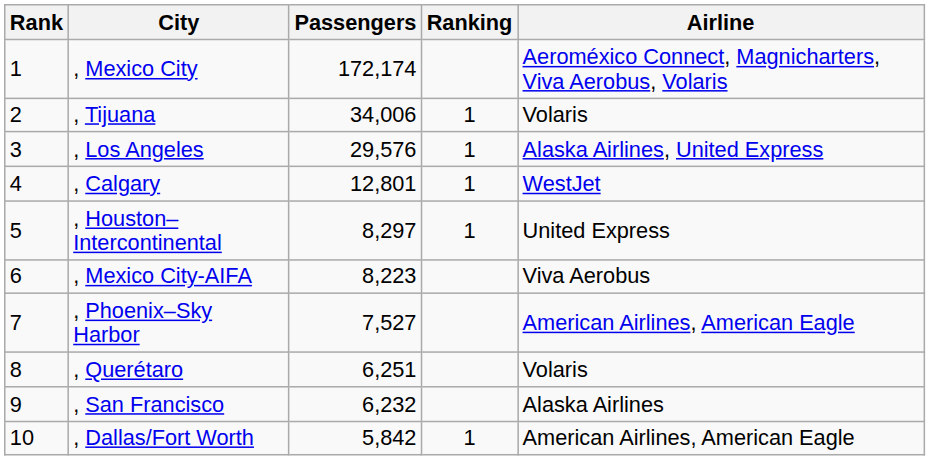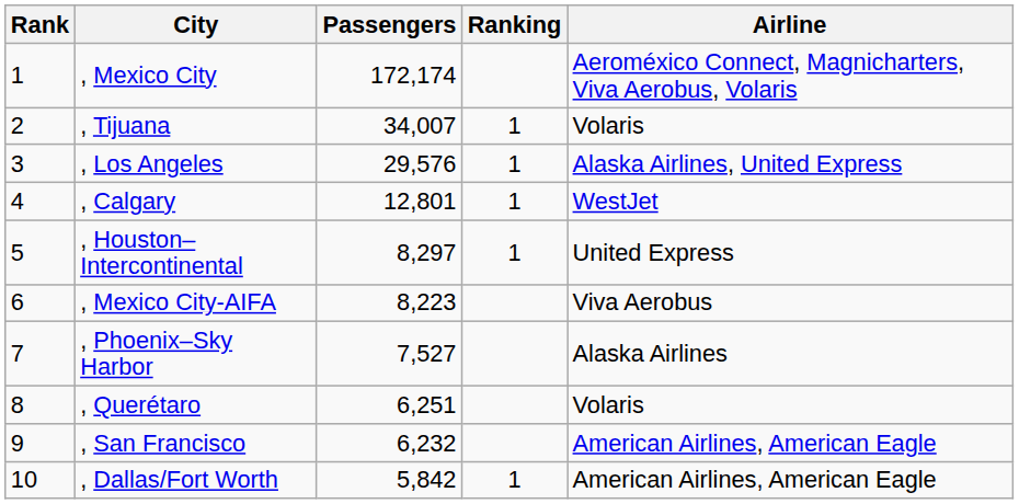, Tijuana | Passengers: 34,006 -> 34,007
, Phoenix–Sky Harbor | Airline: American Airlines, American Eagle -> Alaska Airlines
, San Francisco | Airline: Alaska Airlines -> American Airlines, American Eagle
